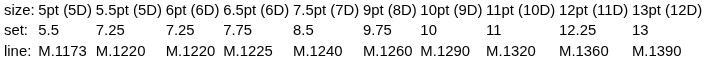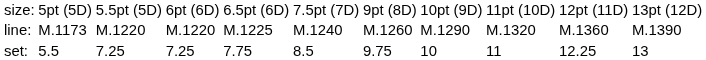rows swapped: set: <-> line:
